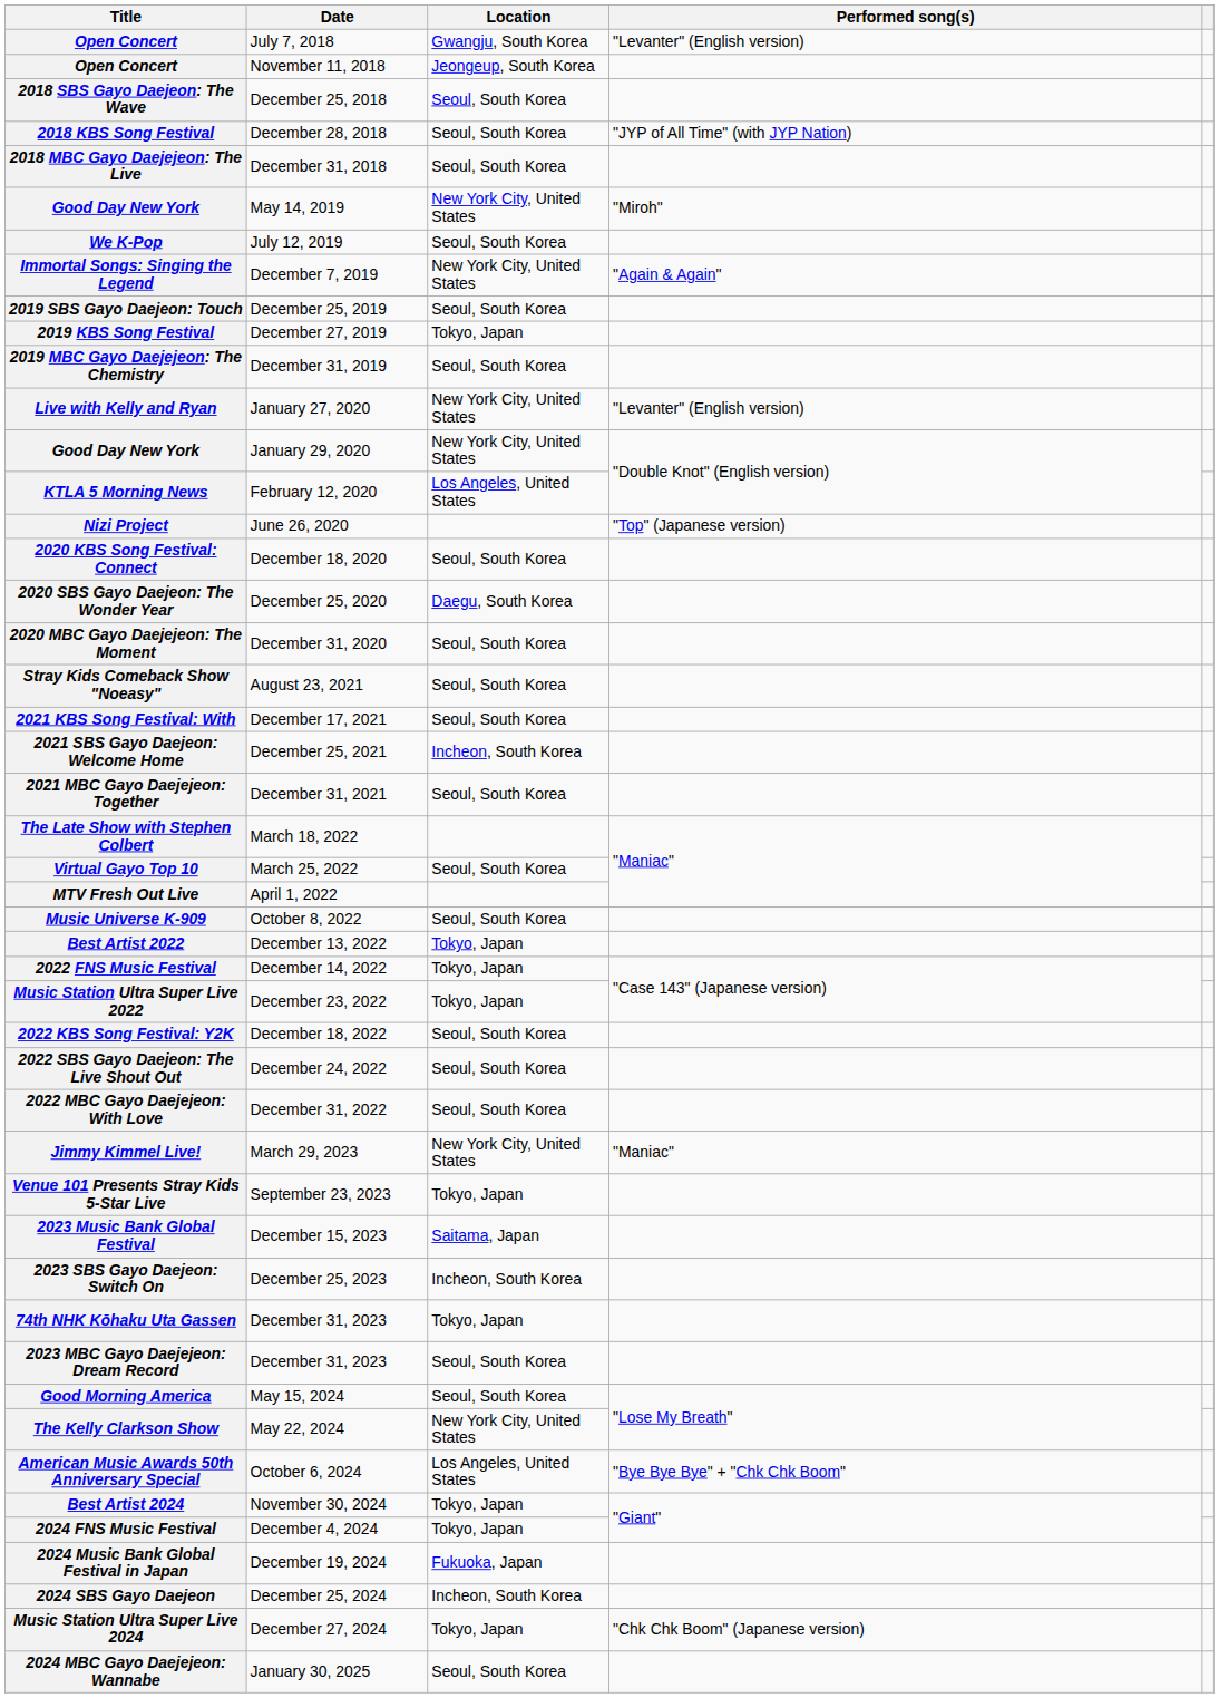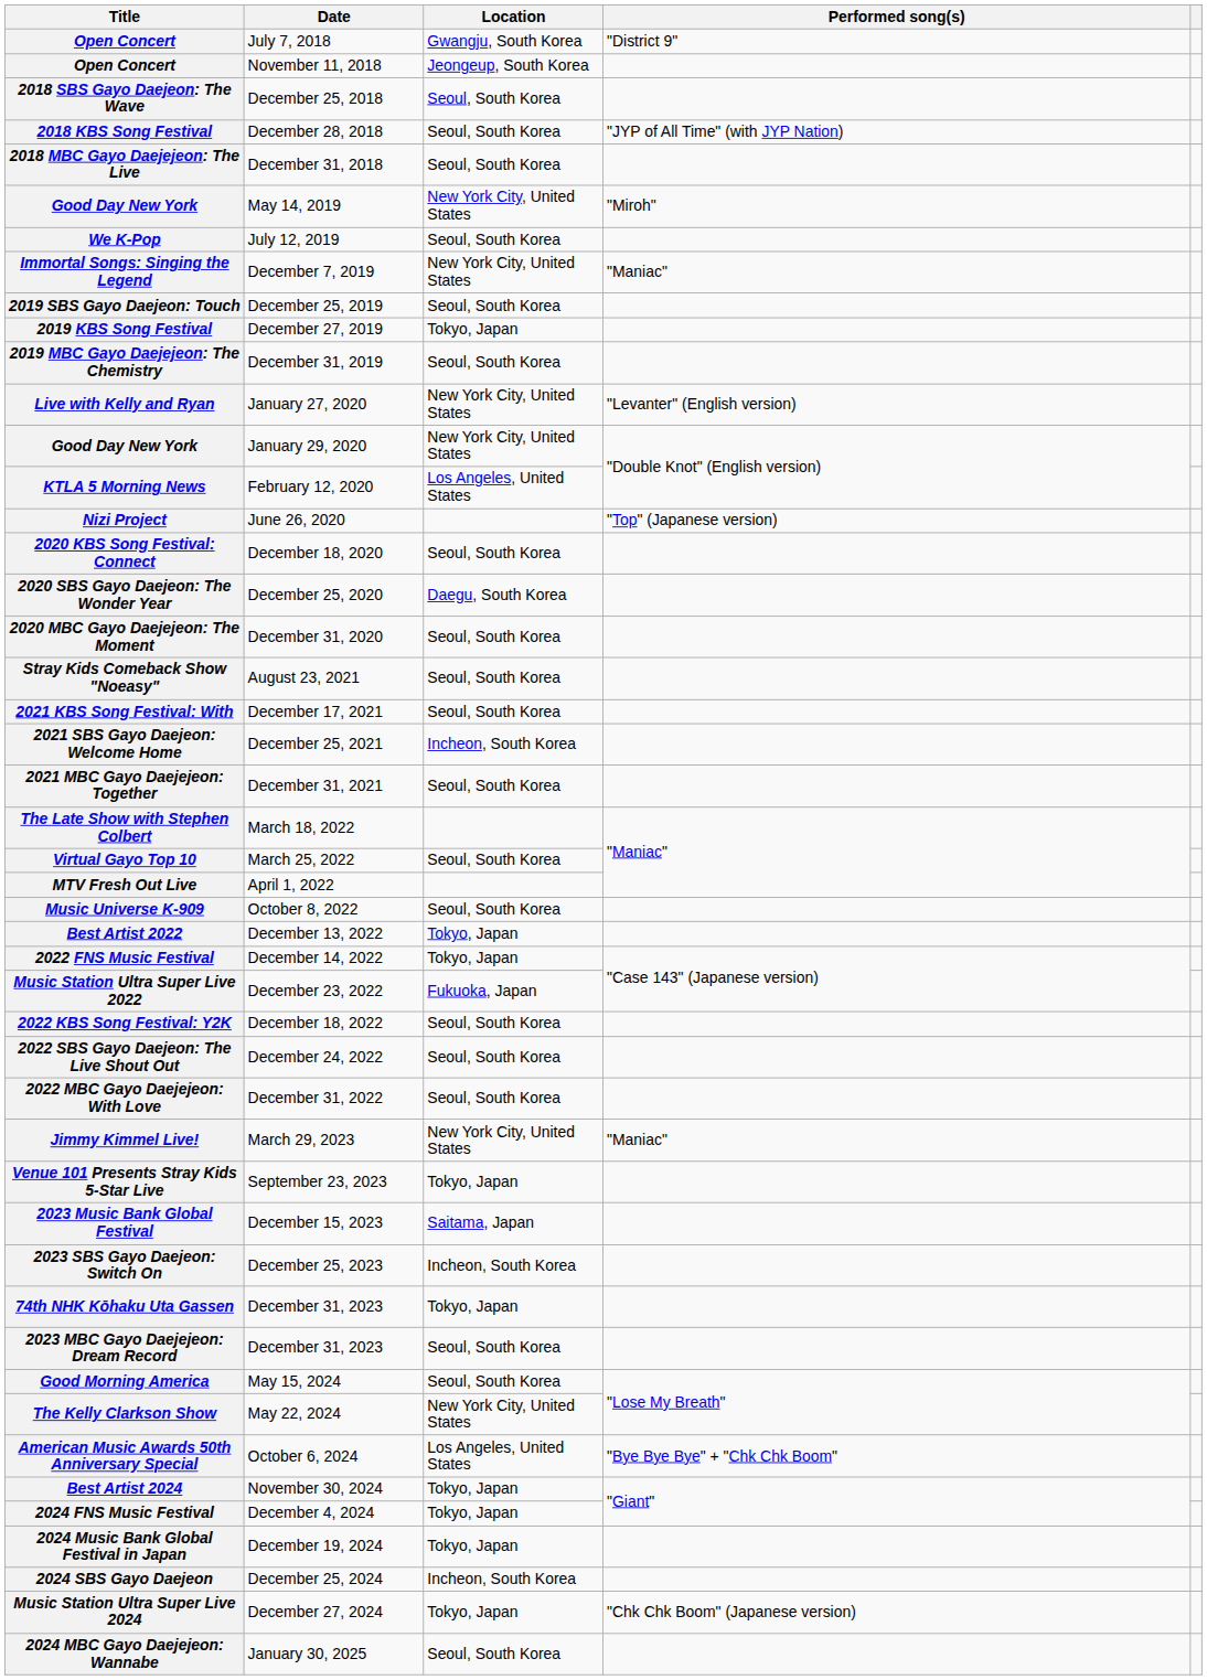Open Concert / July 7, 2018 | Performed song(s): "Levanter" (English version) -> "District 9"
Immortal Songs: Singing the Legend | Performed song(s): "Again & Again" -> "Maniac"
Music Station Ultra Super Live 2022 | Location: Tokyo, Japan -> Fukuoka, Japan
2024 Music Bank Global Festival in Japan | Location: Fukuoka, Japan -> Tokyo, Japan
